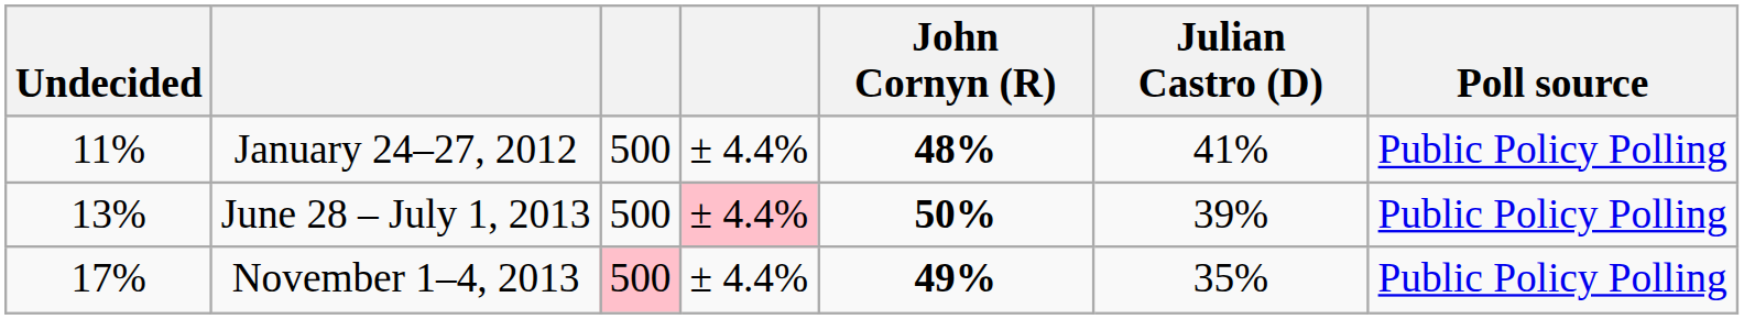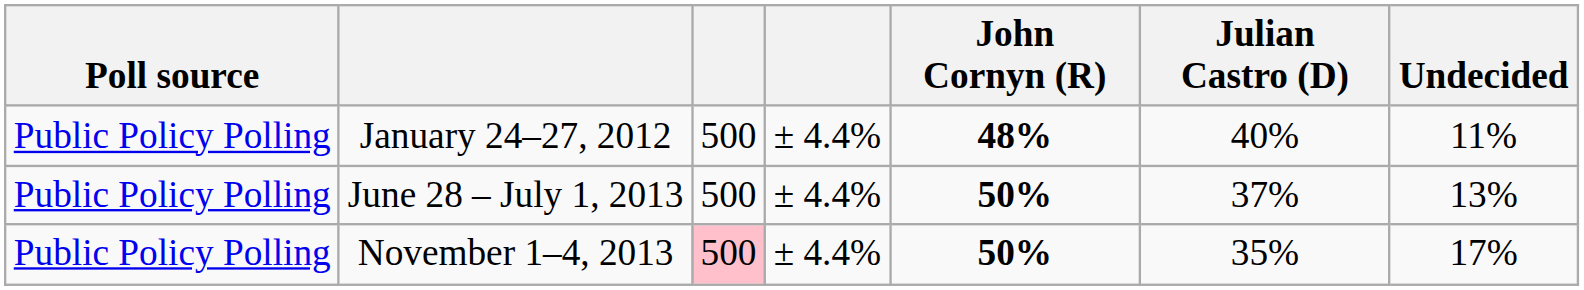columns swapped: Poll source <-> Undecided
January 24–27, 2012 | Julian Castro (D): 41% -> 40%
June 28 – July 1, 2013 | column 4: pink background -> no background
June 28 – July 1, 2013 | Julian Castro (D): 39% -> 37%
November 1–4, 2013 | John Cornyn (R): 49% -> 50%
